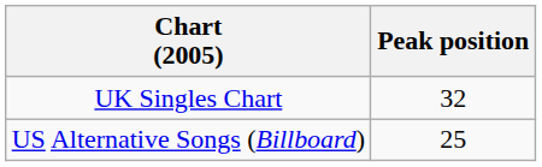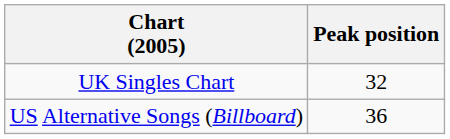US Alternative Songs (Billboard) | Peak position: 25 -> 36
